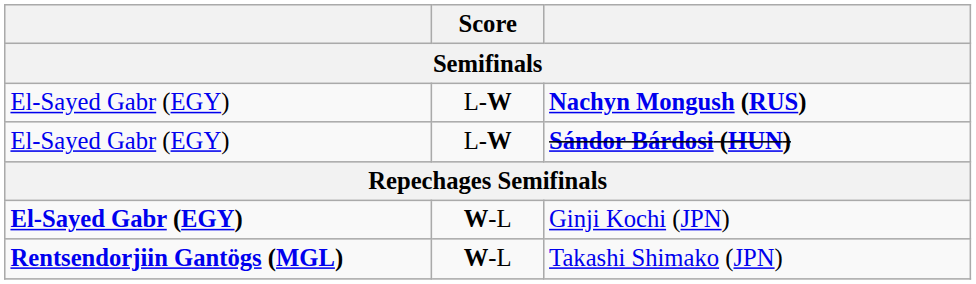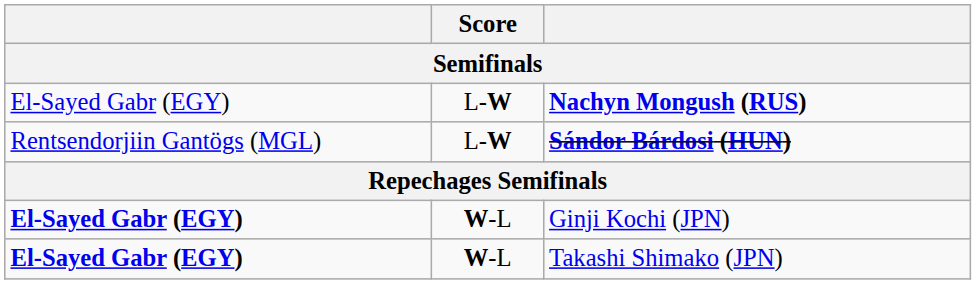Sándor Bárdosi (HUN) | column 1: El-Sayed Gabr (EGY) -> Rentsendorjiin Gantögs (MGL)
Takashi Shimako (JPN) | column 1: Rentsendorjiin Gantögs (MGL) -> El-Sayed Gabr (EGY)
